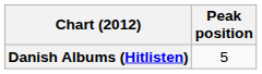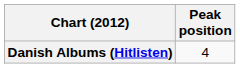Danish Albums (Hitlisten) | Peak position: 5 -> 4
